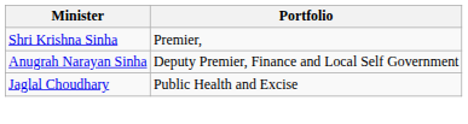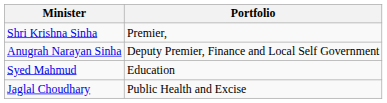+ row: Syed Mahmud | Education
